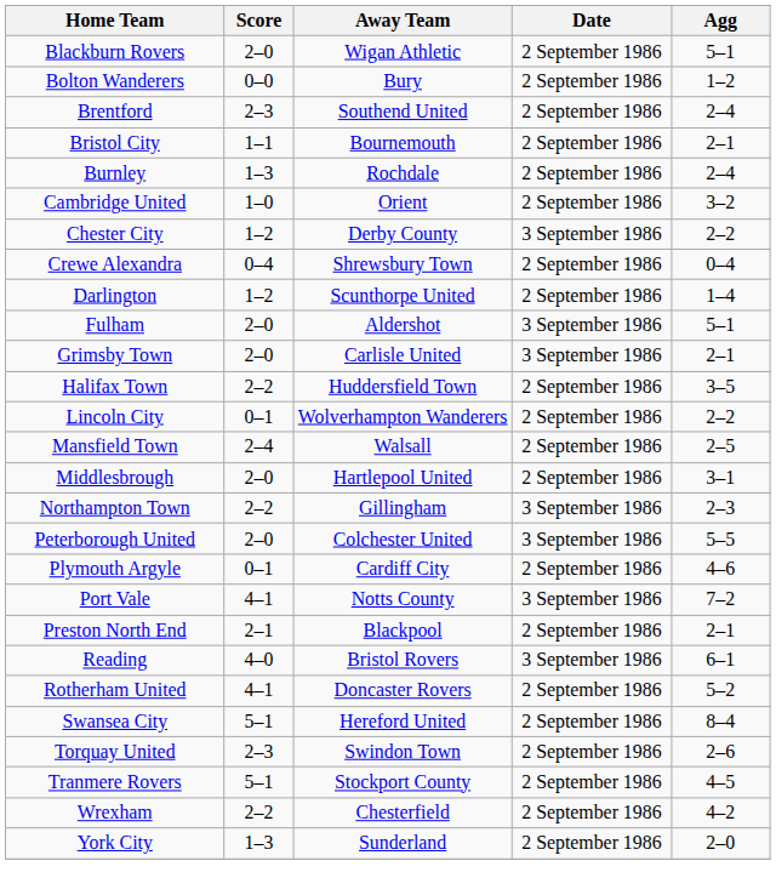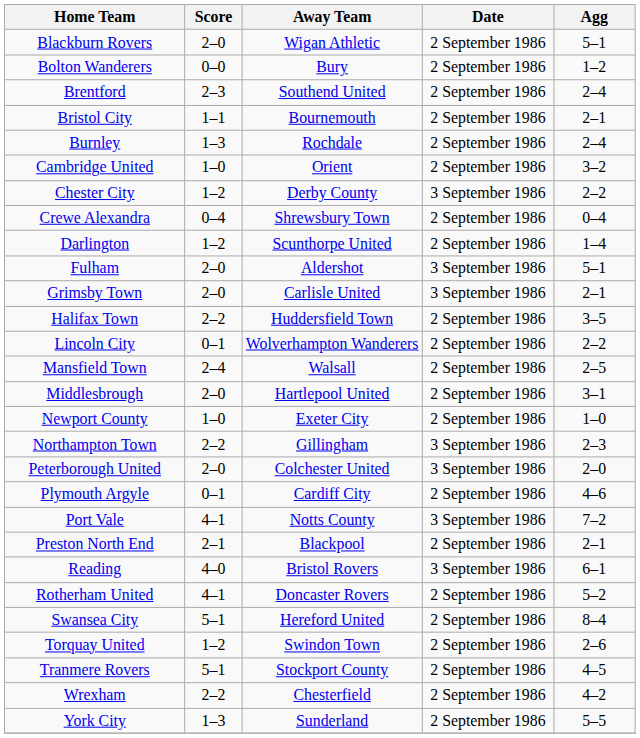+ row: Newport County | 1–0 | Exeter City | 2 September 1986 | 1–0
Peterborough United | Agg: 5–5 -> 2–0
Torquay United | Score: 2–3 -> 1–2
York City | Agg: 2–0 -> 5–5
